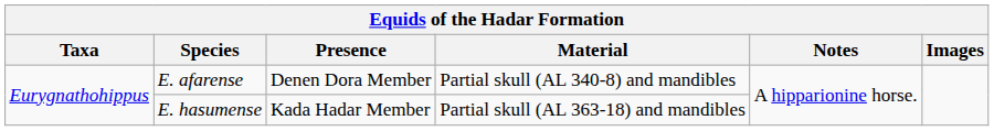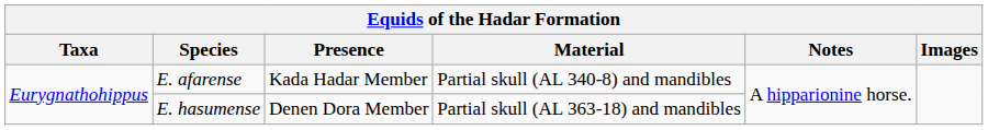E. afarense | Presence: Denen Dora Member -> Kada Hadar Member
E. hasumense | Presence: Kada Hadar Member -> Denen Dora Member
